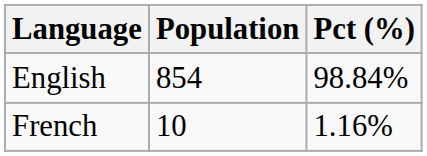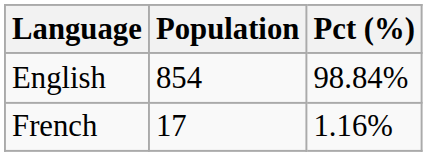French | Population: 10 -> 17
